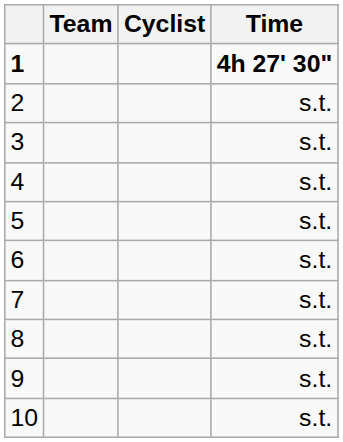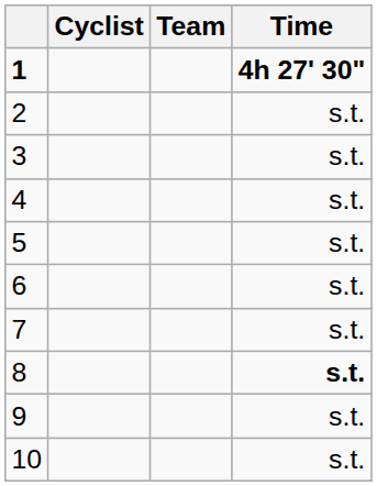columns swapped: Cyclist <-> Team
8 | Time: normal -> bold
